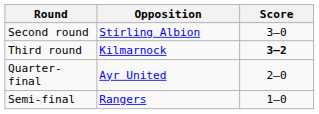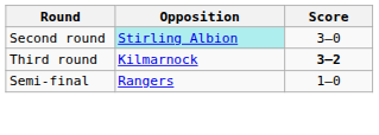Second round | Opposition: no background -> paleturquoise background
- row: Quarter-final | Ayr United | 2–0
